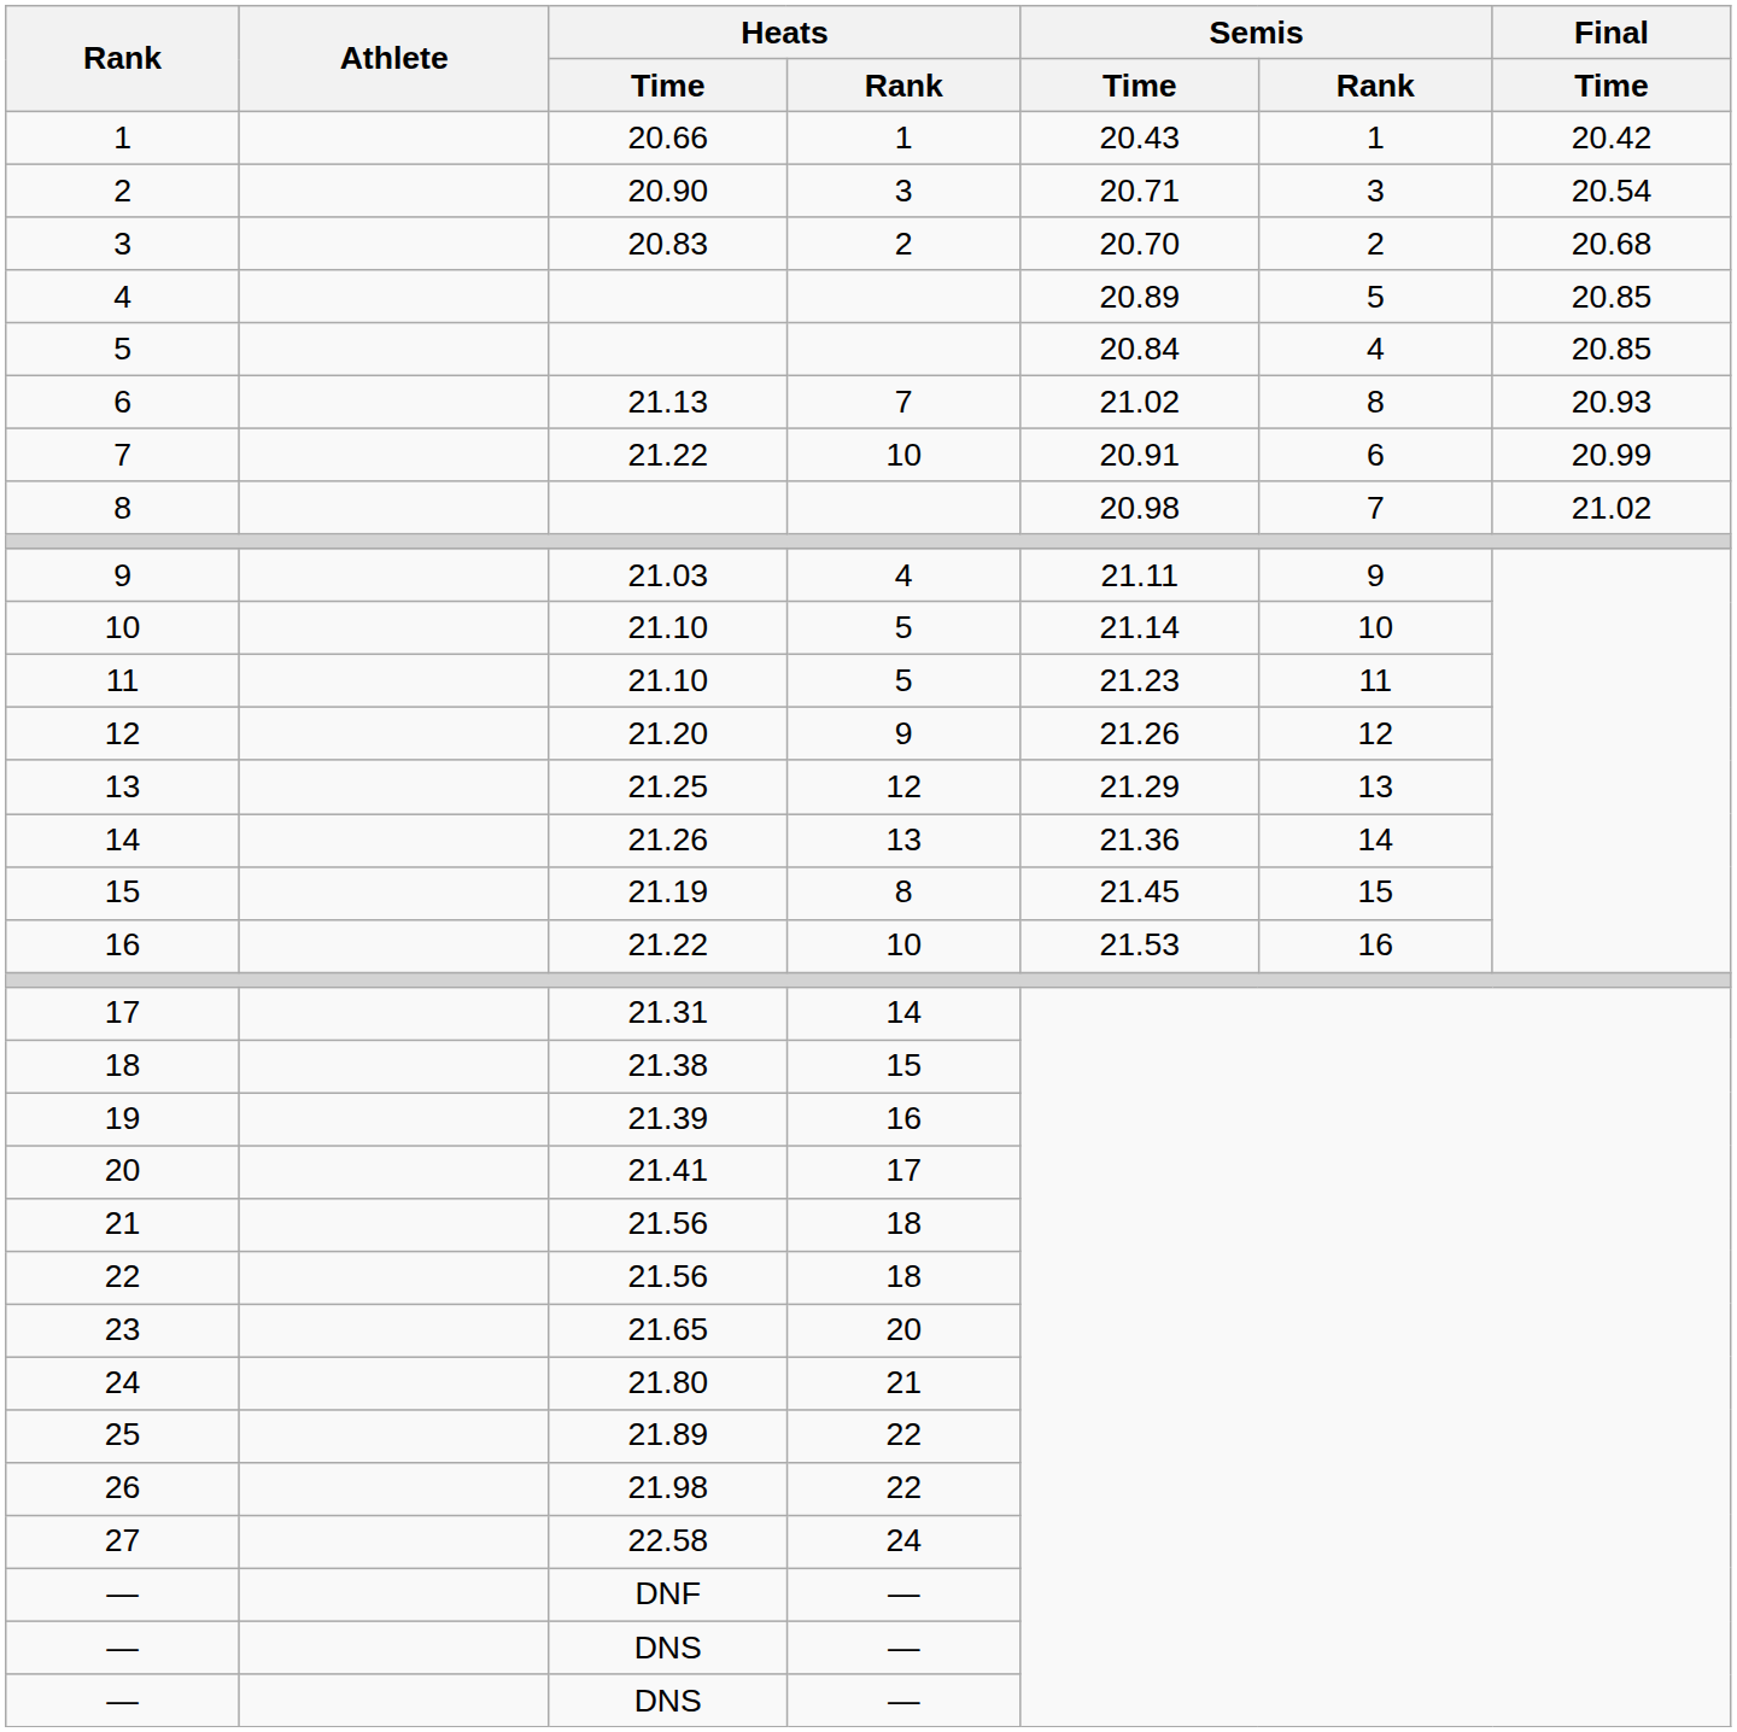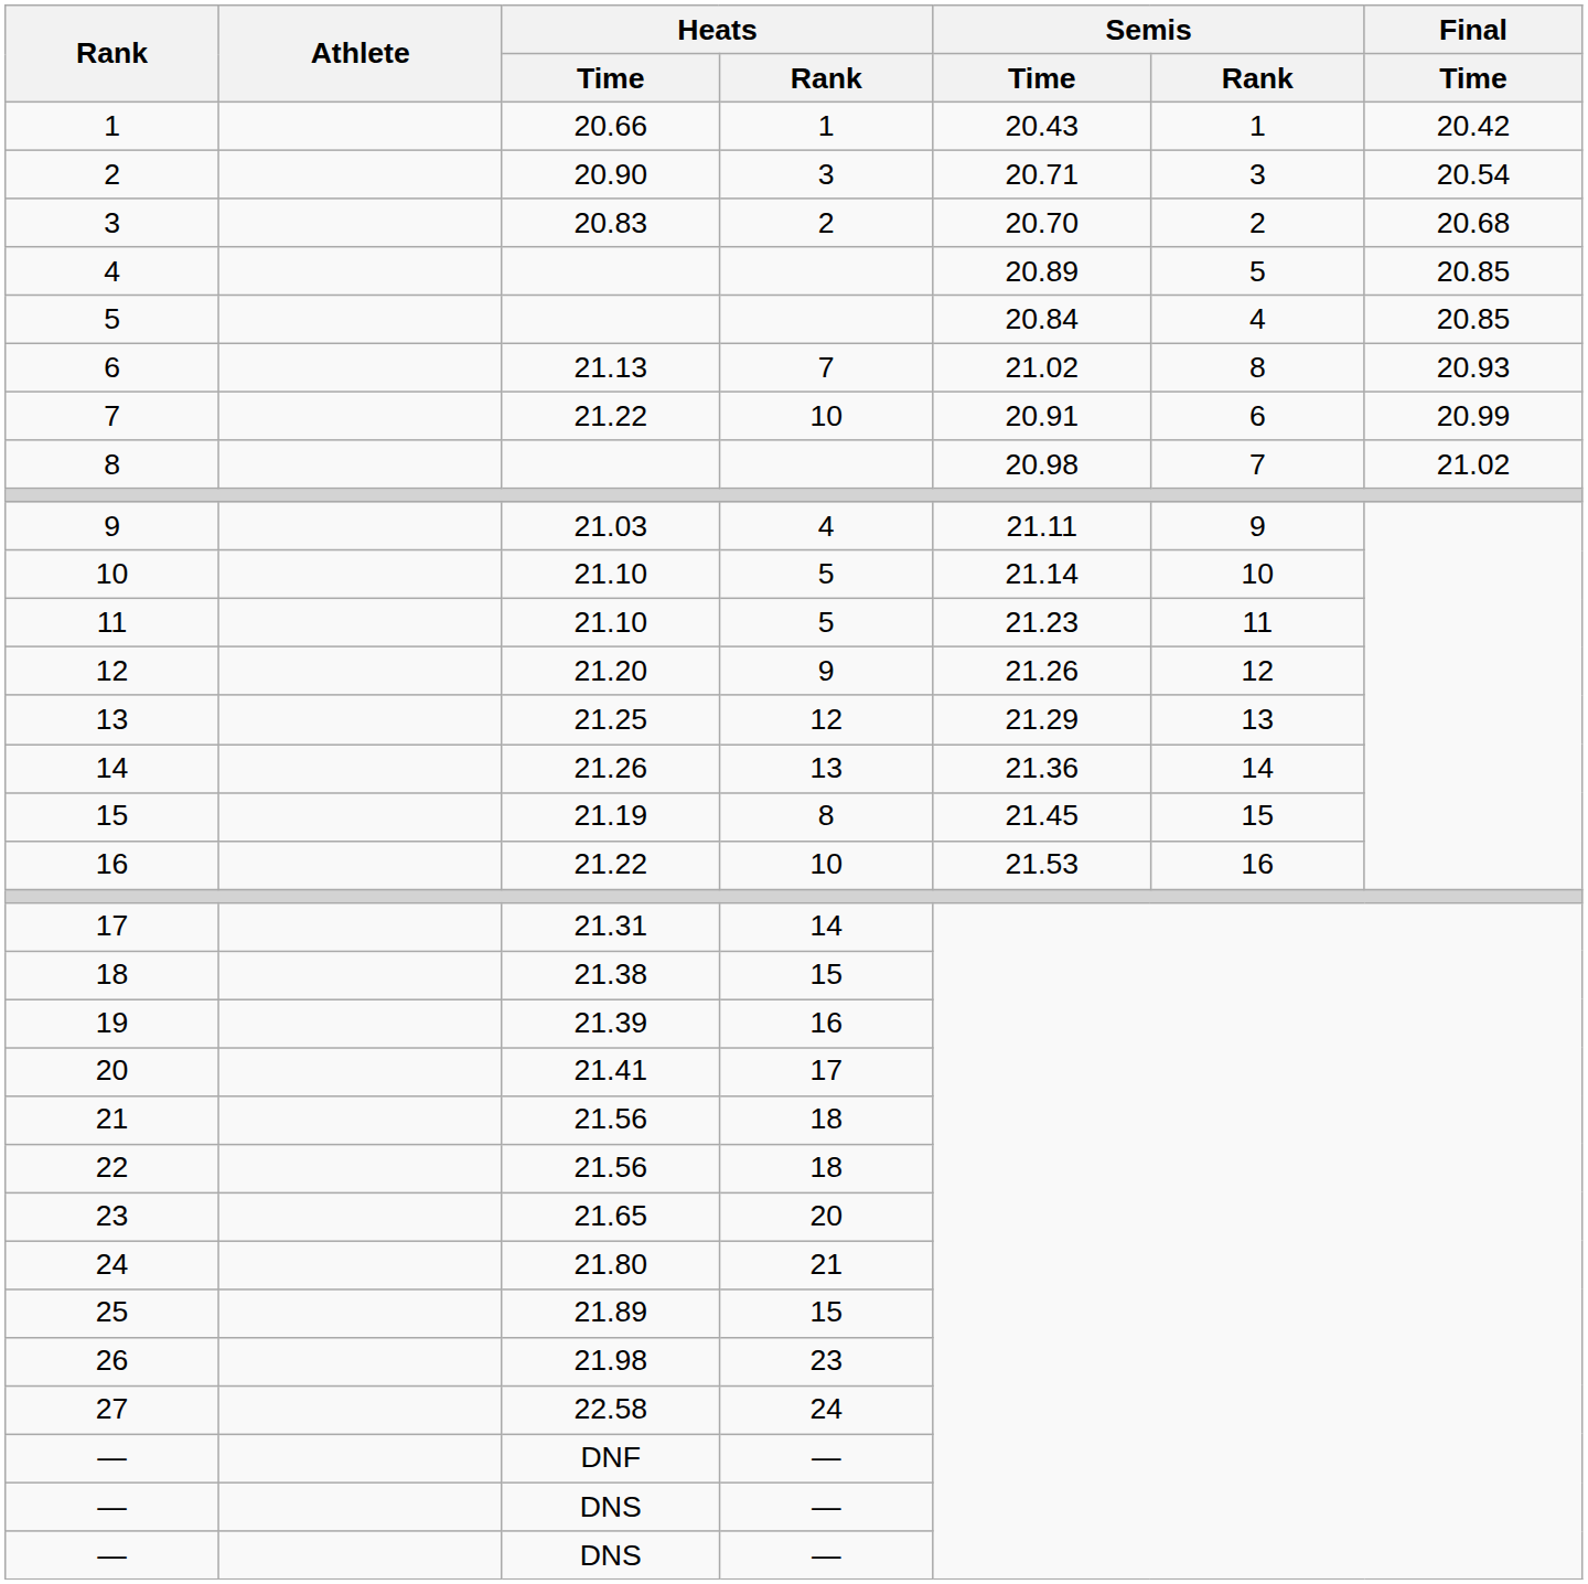25 | Heats / Rank: 22 -> 15
26 | Heats / Rank: 22 -> 23
